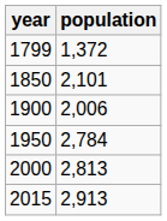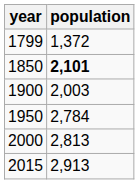1850 | population: normal -> bold
1900 | population: 2,006 -> 2,003
